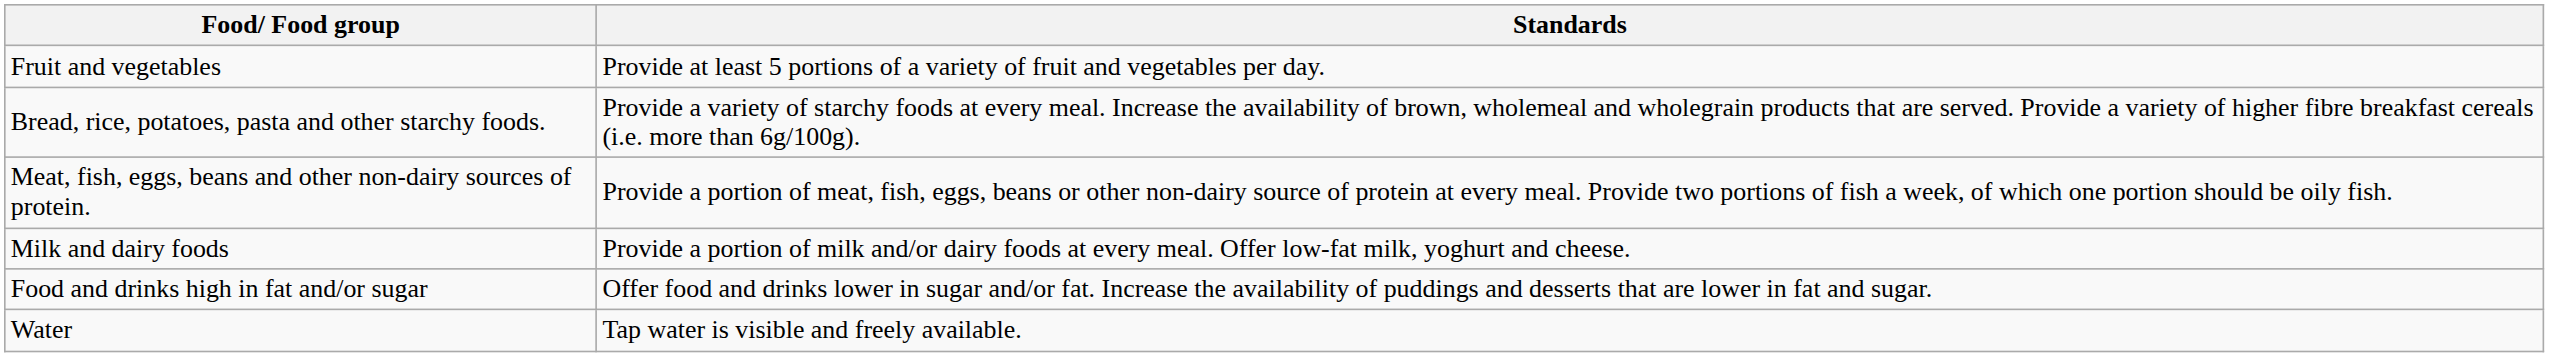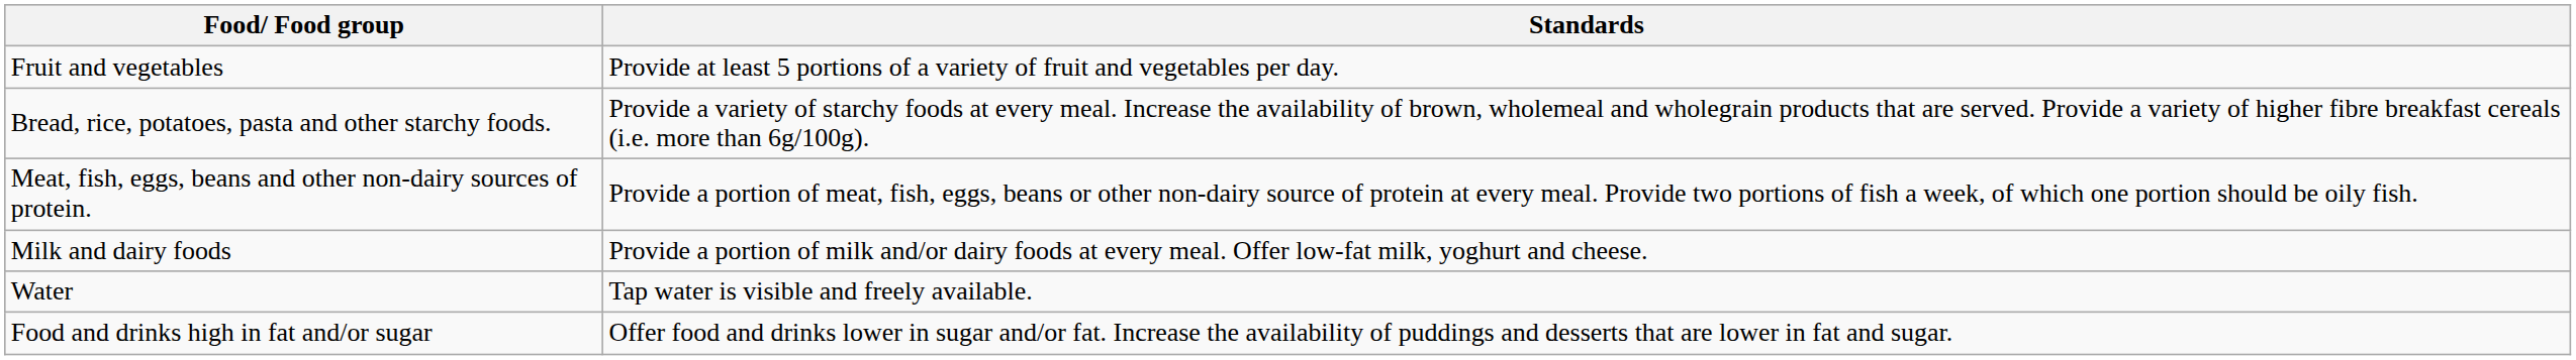rows swapped: Food and drinks high in fat and/or sugar <-> Water
